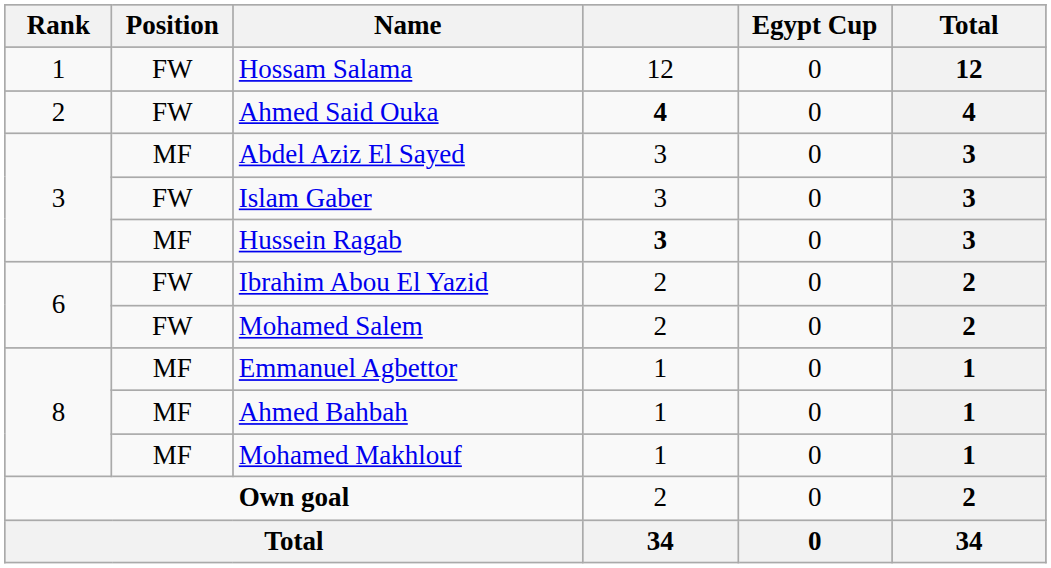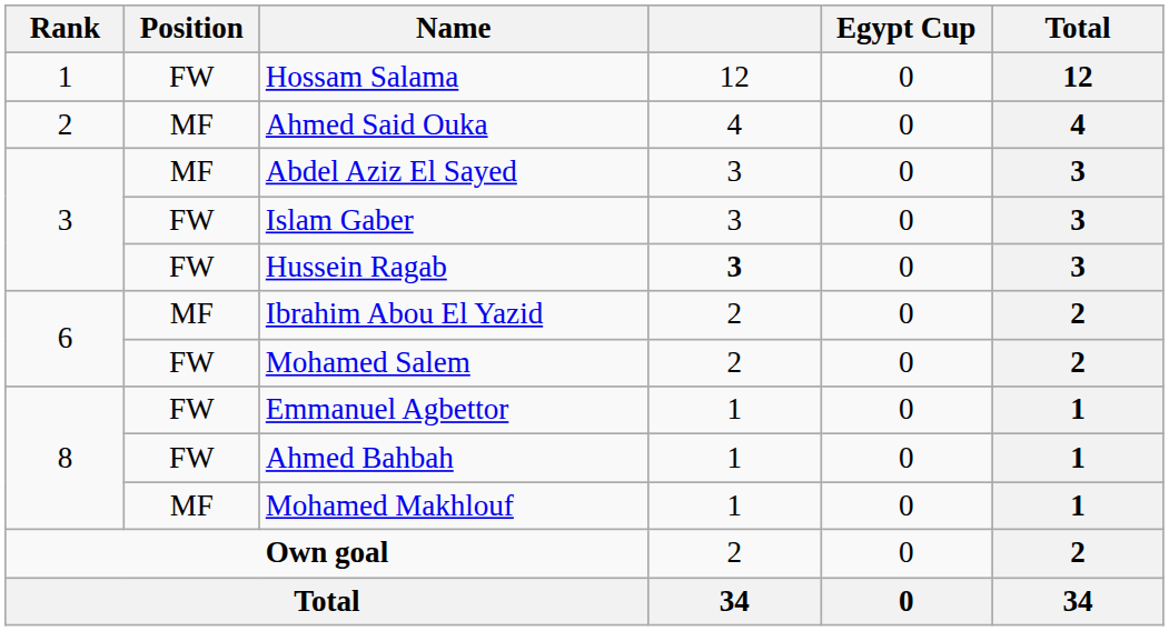Ahmed Said Ouka | Position: FW -> MF
Ahmed Said Ouka | column 4: bold -> normal
Hussein Ragab | Position: MF -> FW
Ibrahim Abou El Yazid | Position: FW -> MF
Emmanuel Agbettor | Position: MF -> FW
Ahmed Bahbah | Position: MF -> FW
